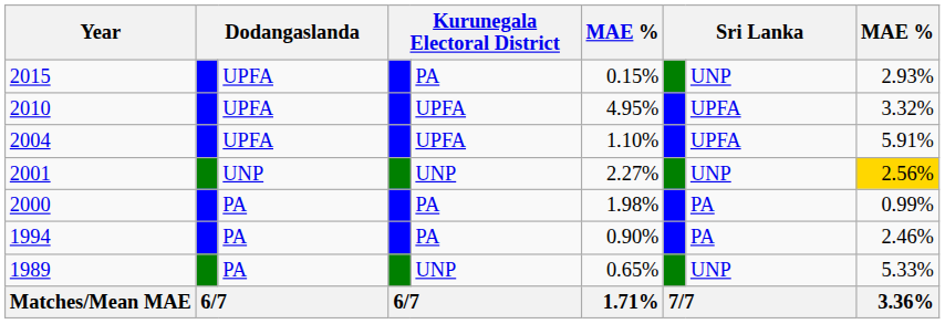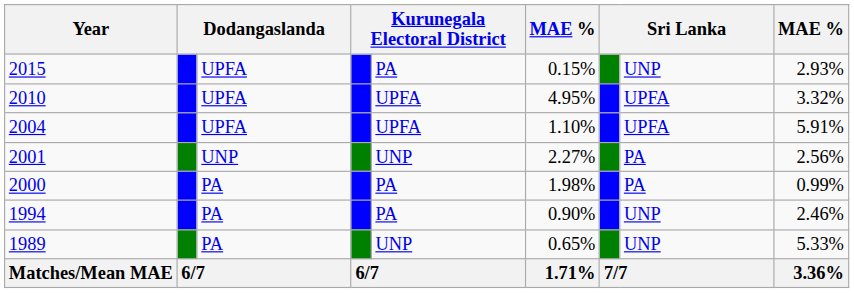2001 | column 8: UNP -> PA
2001 | column 9: gold background -> no background
1994 | column 8: PA -> UNP
